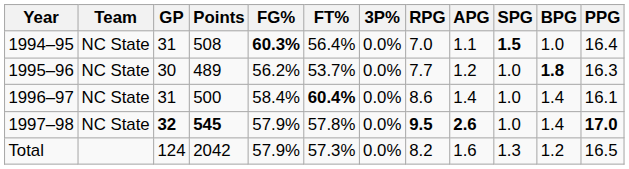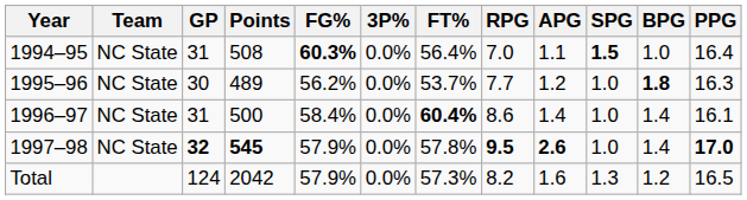columns swapped: 3P% <-> FT%
